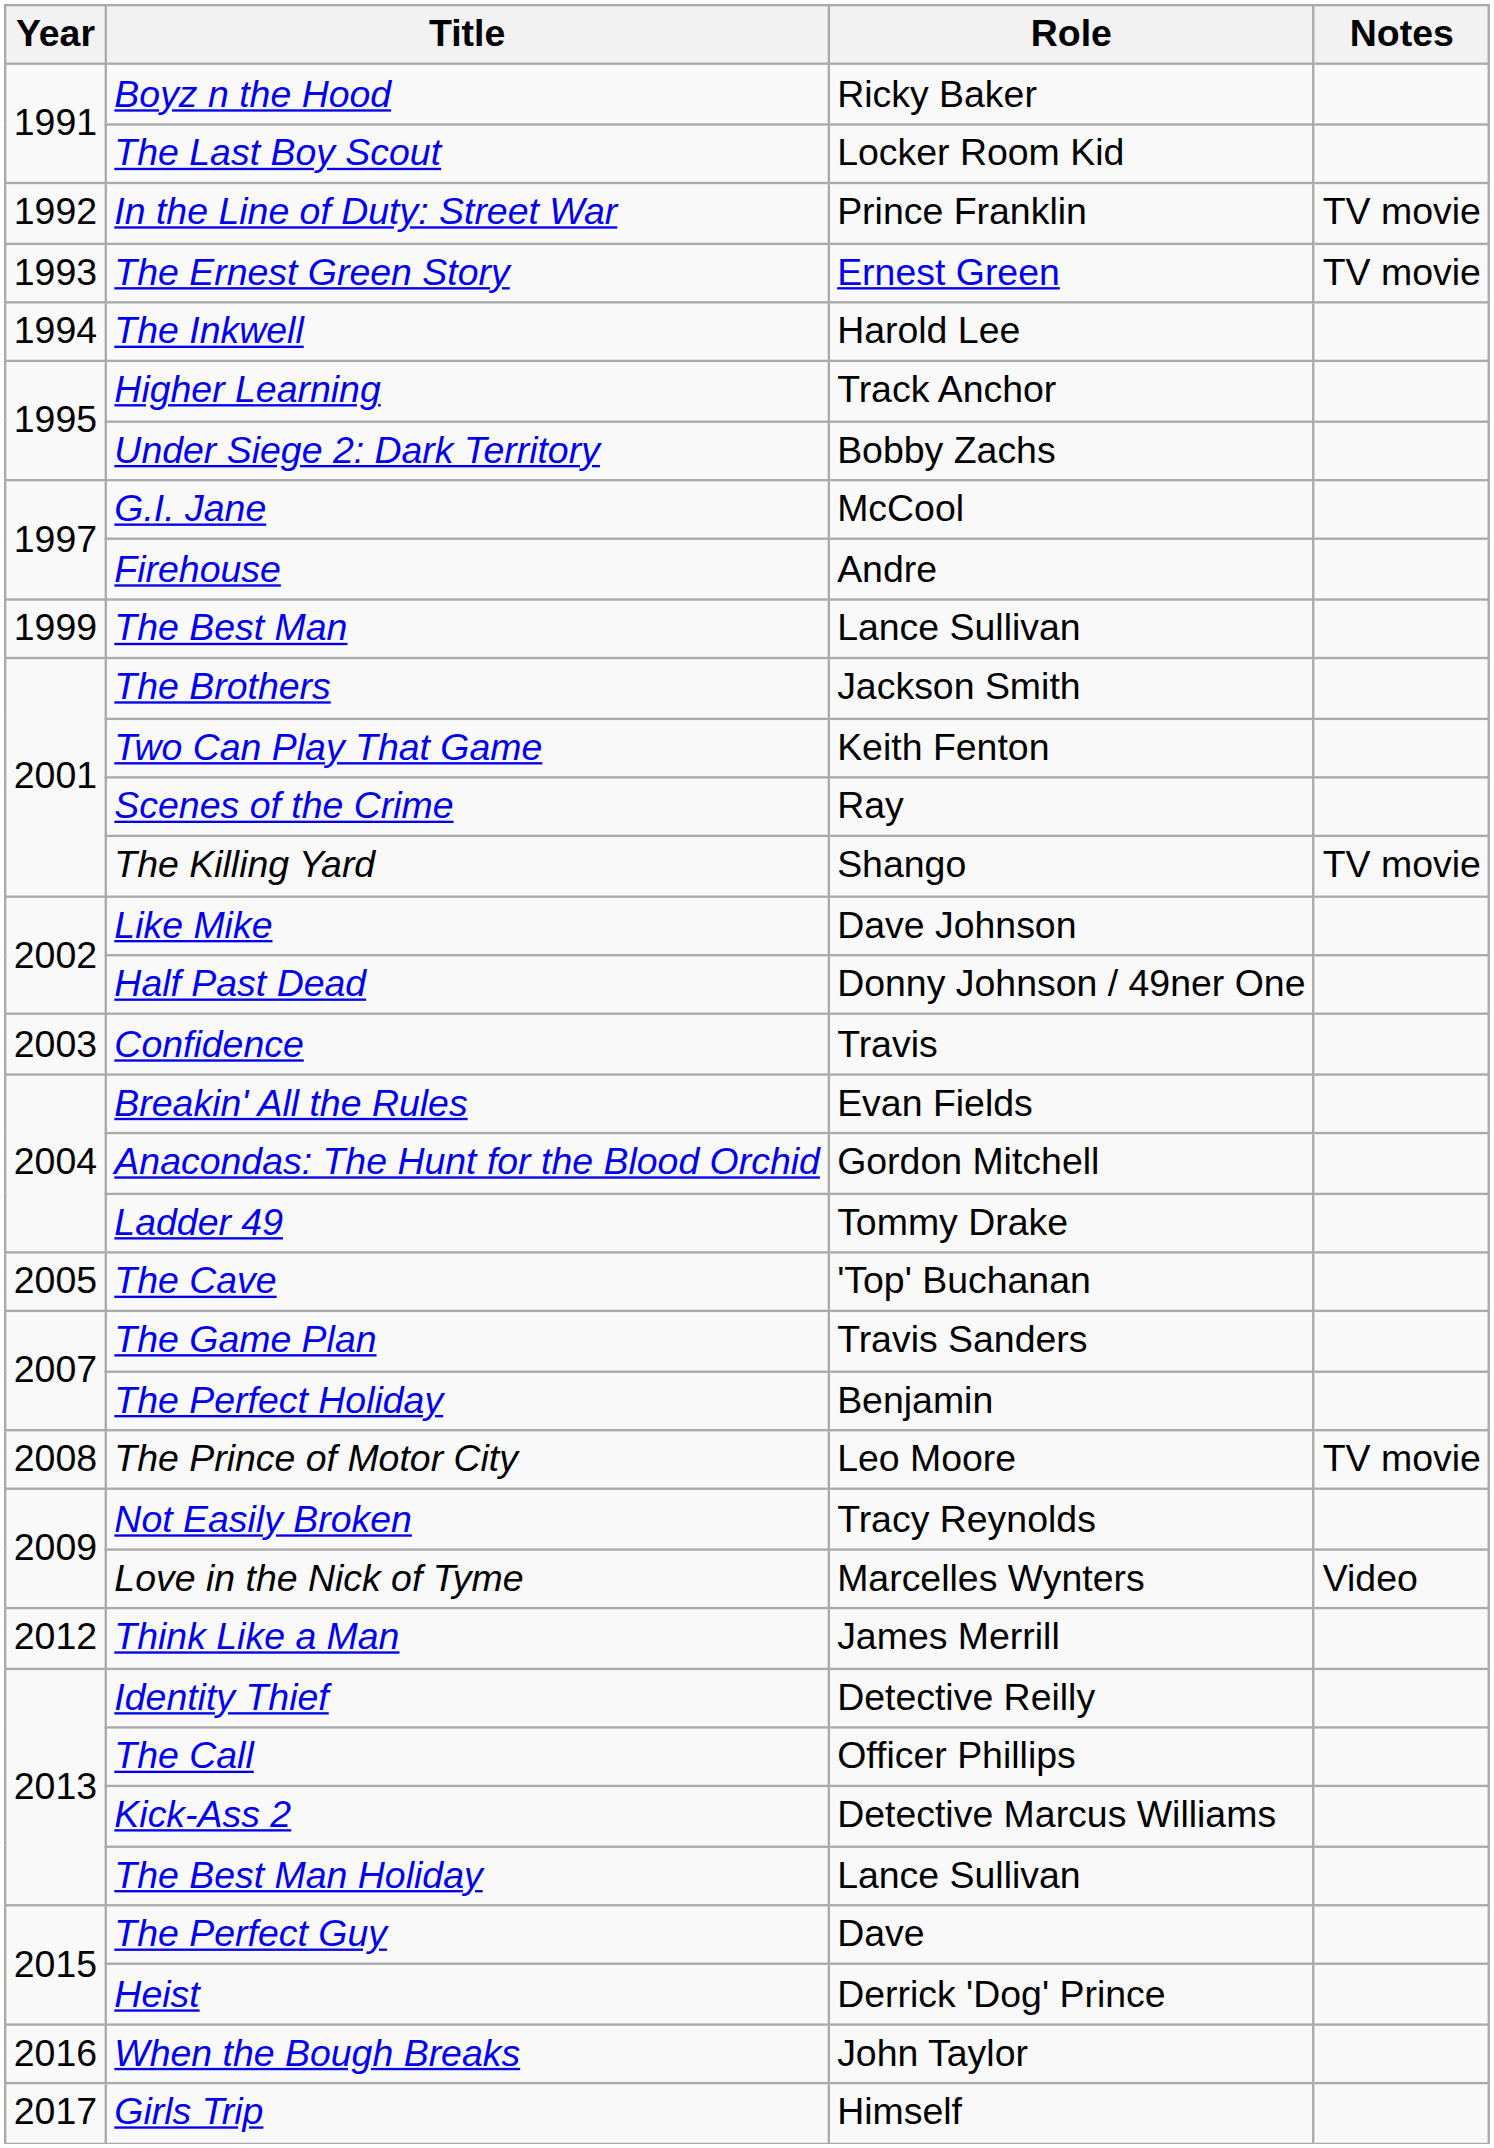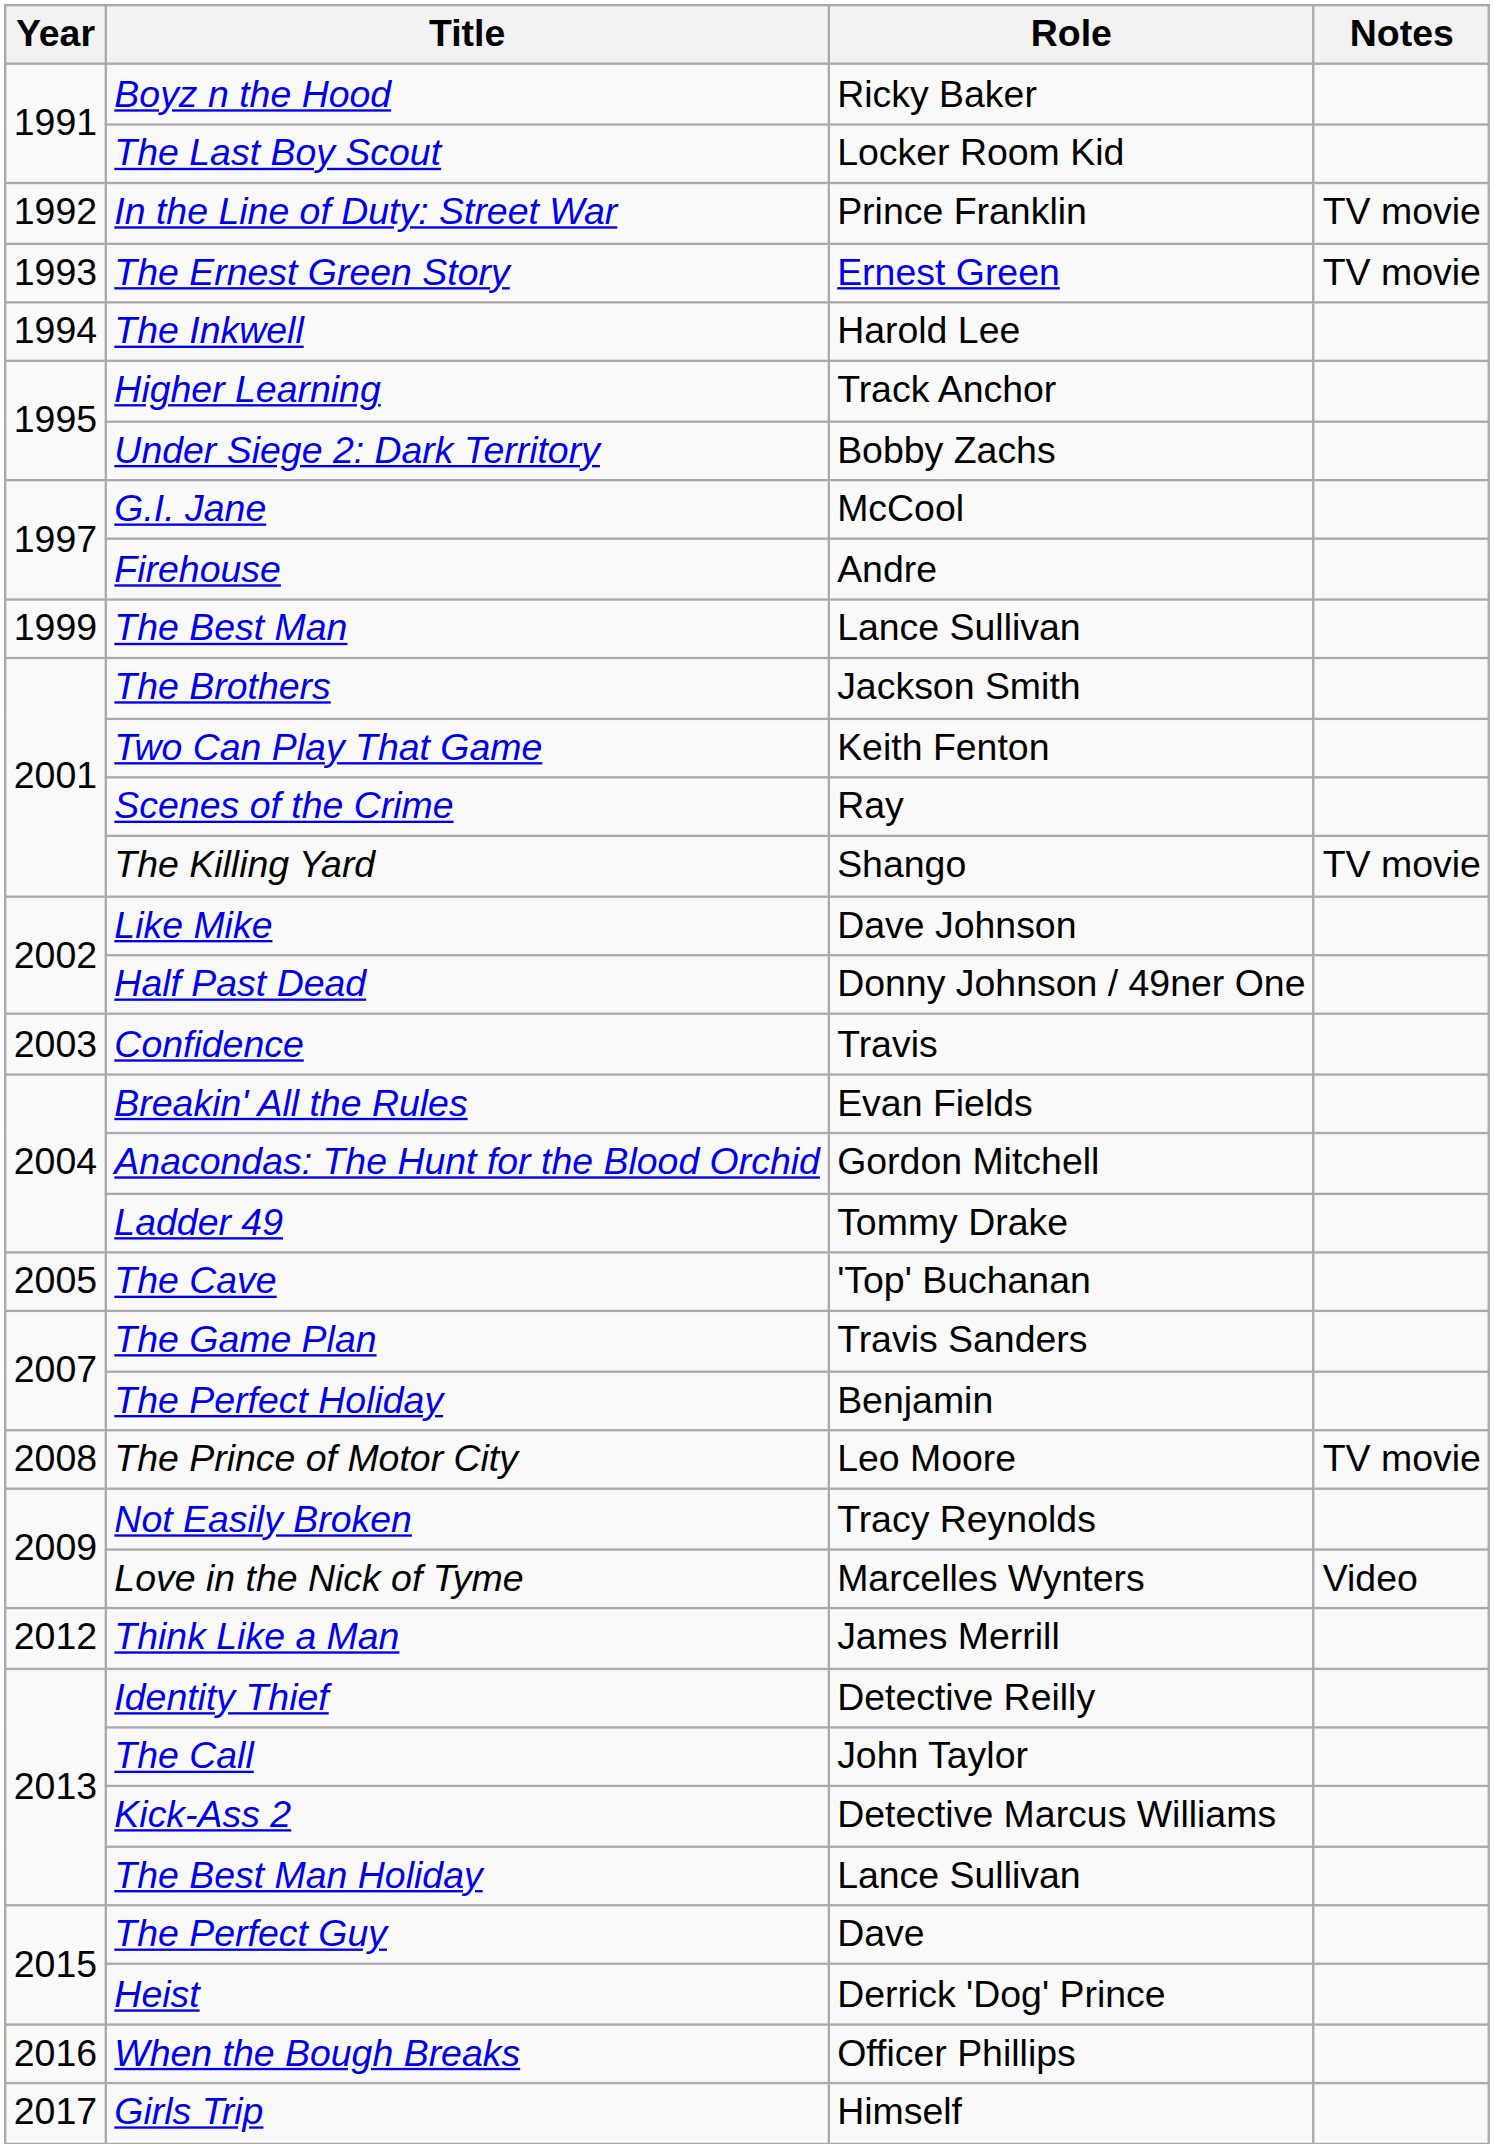The Call | Role: Officer Phillips -> John Taylor
When the Bough Breaks | Role: John Taylor -> Officer Phillips
